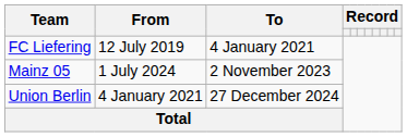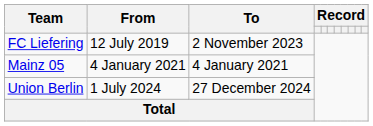FC Liefering | To: 4 January 2021 -> 2 November 2023
Mainz 05 | From: 1 July 2024 -> 4 January 2021
Mainz 05 | To: 2 November 2023 -> 4 January 2021
Union Berlin | From: 4 January 2021 -> 1 July 2024
